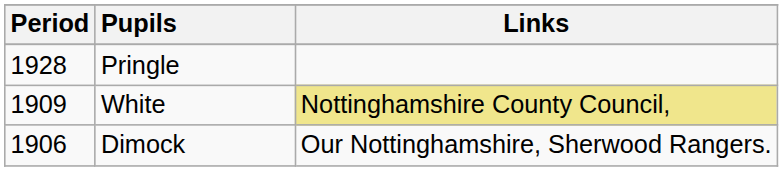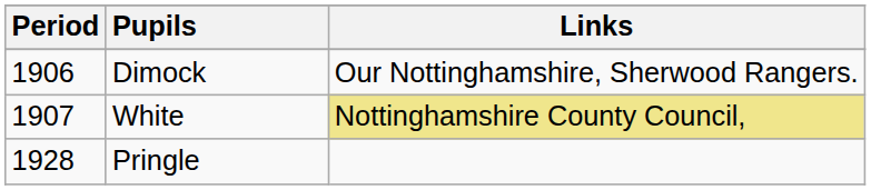rows swapped: Dimock <-> Pringle
White | Period: 1909 -> 1907
